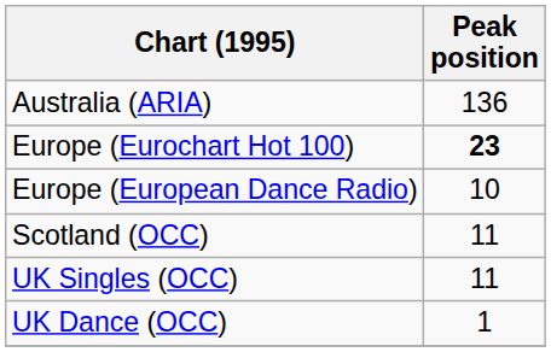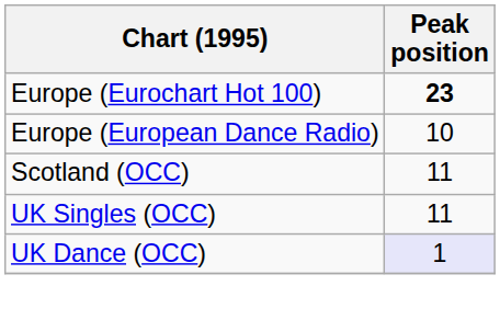- row: Australia (ARIA) | 136
UK Dance (OCC) | Peak position: no background -> lavender background
